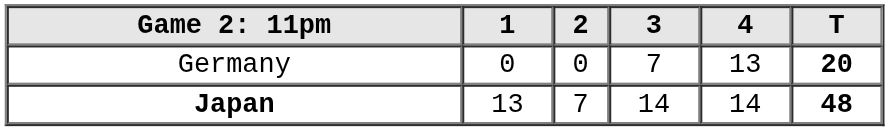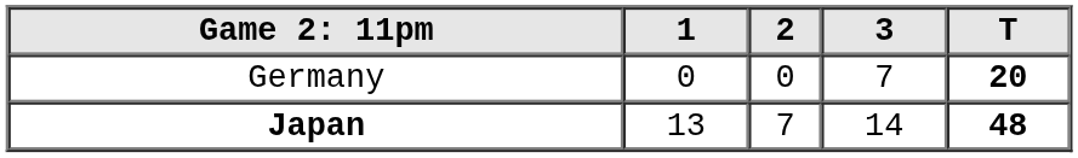- column: 4 | 13 | 14
